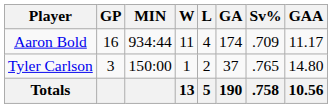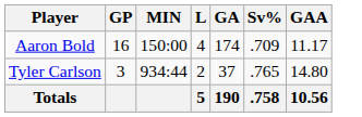- column: W | 11 | 1 | 13
Aaron Bold | MIN: 934:44 -> 150:00
Tyler Carlson | MIN: 150:00 -> 934:44
